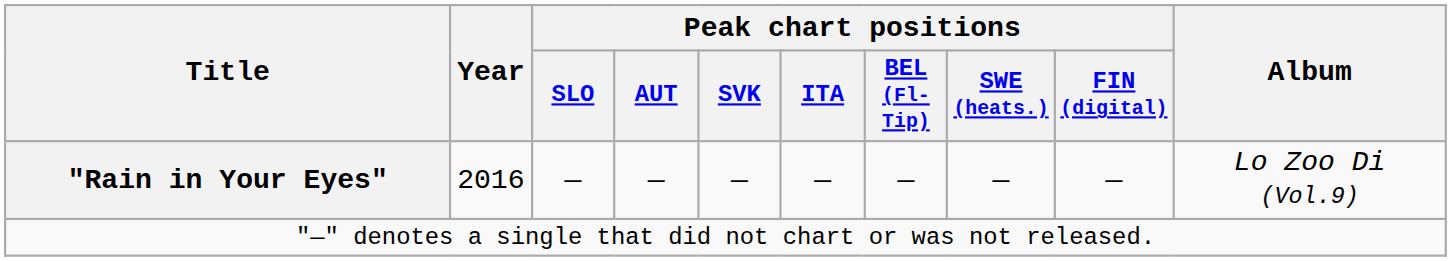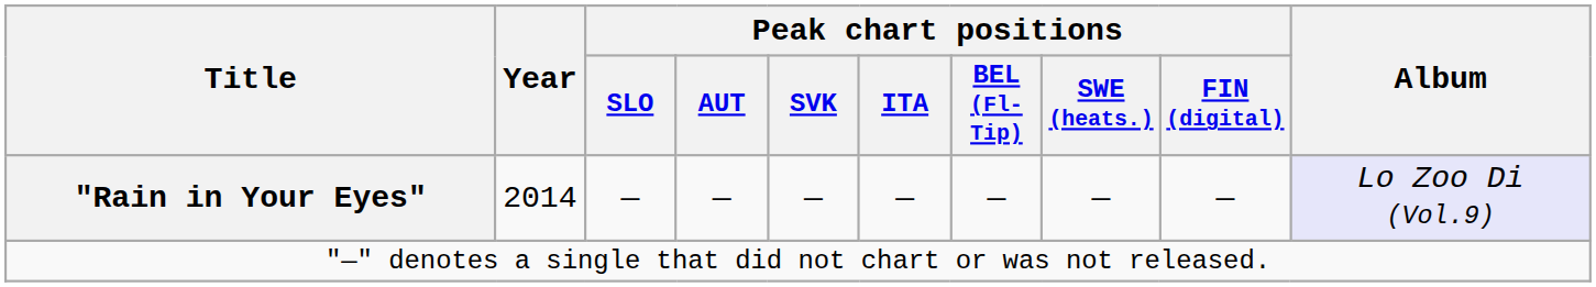"Rain in Your Eyes" | Year: 2016 -> 2014
"Rain in Your Eyes" | Album: no background -> lavender background
